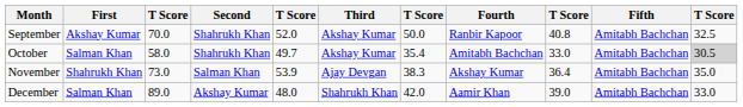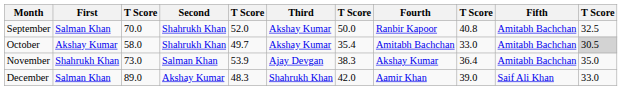September | First: Akshay Kumar -> Salman Khan
October | First: Salman Khan -> Akshay Kumar
December | column 5: 48.0 -> 48.3
December | Fifth: Amitabh Bachchan -> Saif Ali Khan
